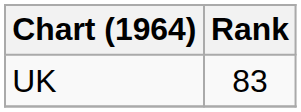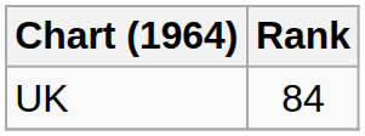UK | Rank: 83 -> 84
